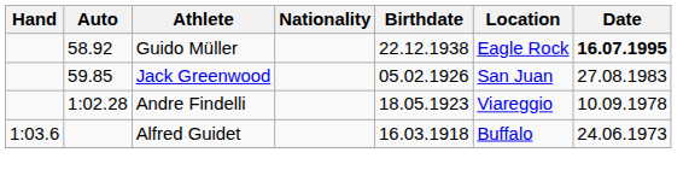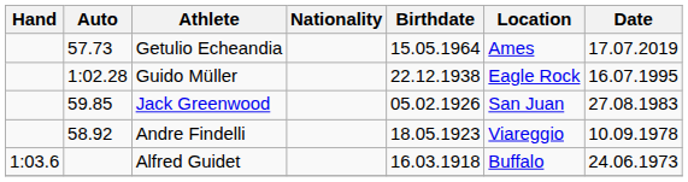+ row: 57.73 | Getulio Echeandia | 15.05.1964 | Ames | 17.07.2019
Guido Müller | Auto: 58.92 -> 1:02.28
Guido Müller | Date: bold -> normal
Andre Findelli | Auto: 1:02.28 -> 58.92
